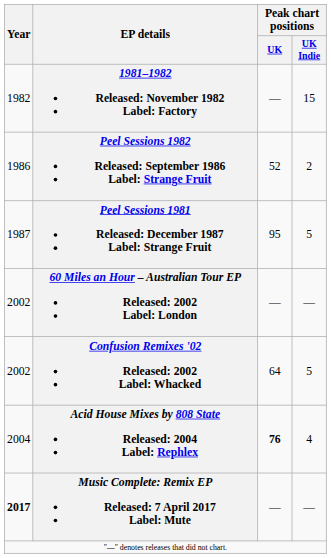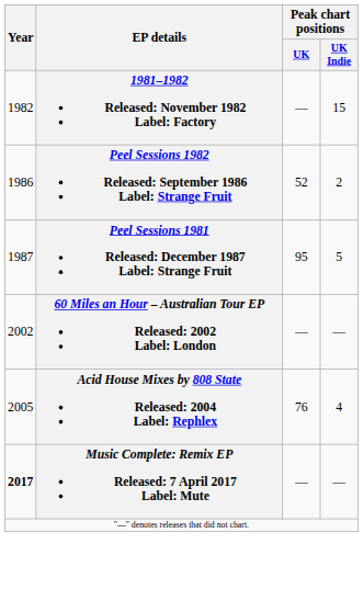- row: 2002 | Confusion Remixes '02 Released: 2002 Label: Whacked | 64 | 5
Acid House Mixes by 808 State Released: 2004 Label: Rephlex | Year: 2004 -> 2005
Acid House Mixes by 808 State Released: 2004 Label: Rephlex | Peak chart positions / UK: bold -> normal
